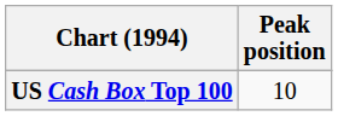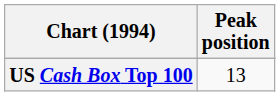US Cash Box Top 100 | Peak position: 10 -> 13
